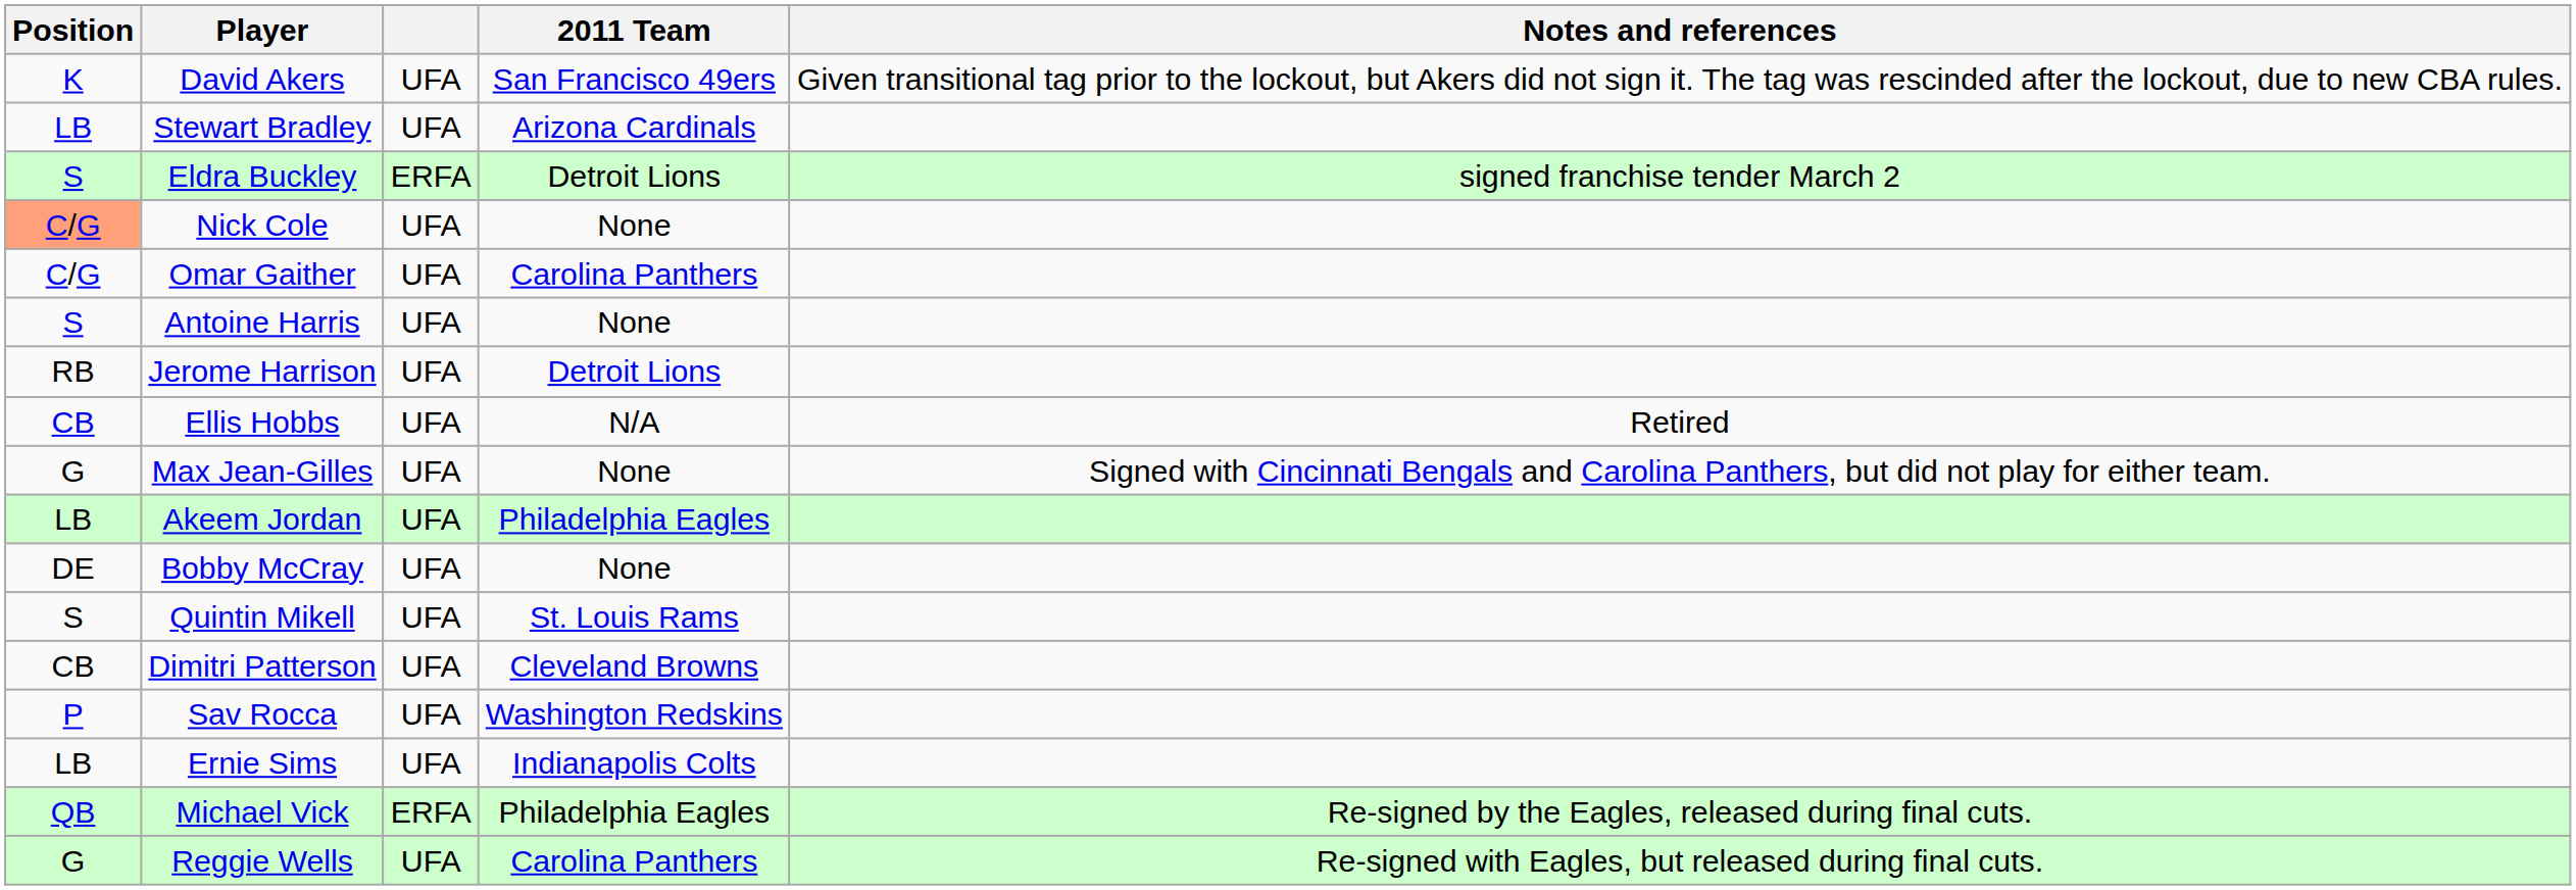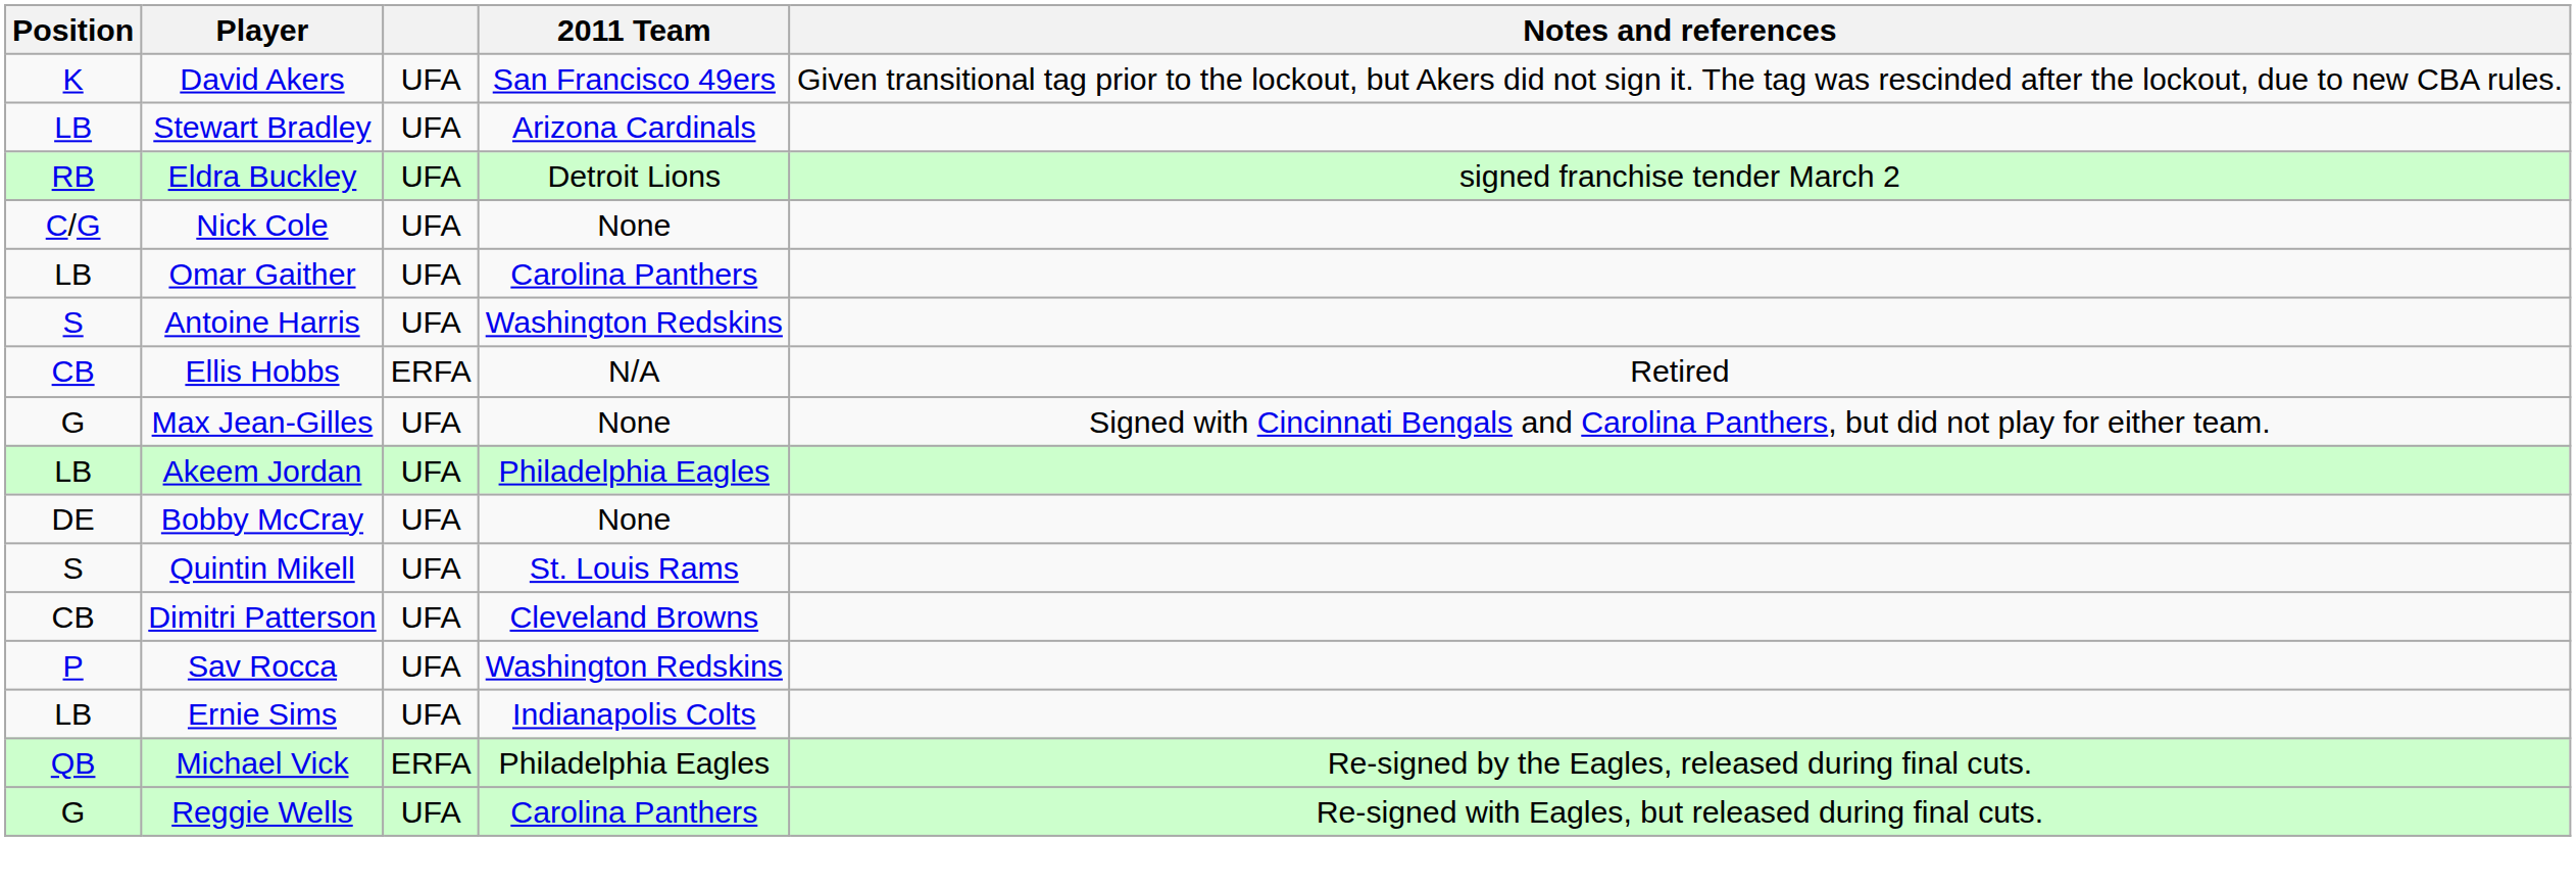Eldra Buckley | Position: S -> RB
Eldra Buckley | column 3: ERFA -> UFA
Nick Cole | Position: lightsalmon background -> no background
Omar Gaither | Position: C/G -> LB
Antoine Harris | 2011 Team: None -> Washington Redskins
- row: RB | Jerome Harrison | UFA | Detroit Lions
Ellis Hobbs | column 3: UFA -> ERFA
